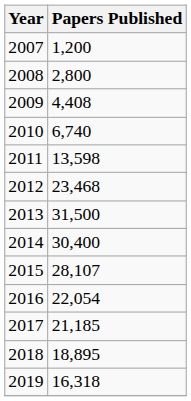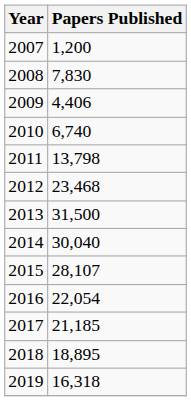2008 | Papers Published: 2,800 -> 7,830
2009 | Papers Published: 4,408 -> 4,406
2011 | Papers Published: 13,598 -> 13,798
2014 | Papers Published: 30,400 -> 30,040
